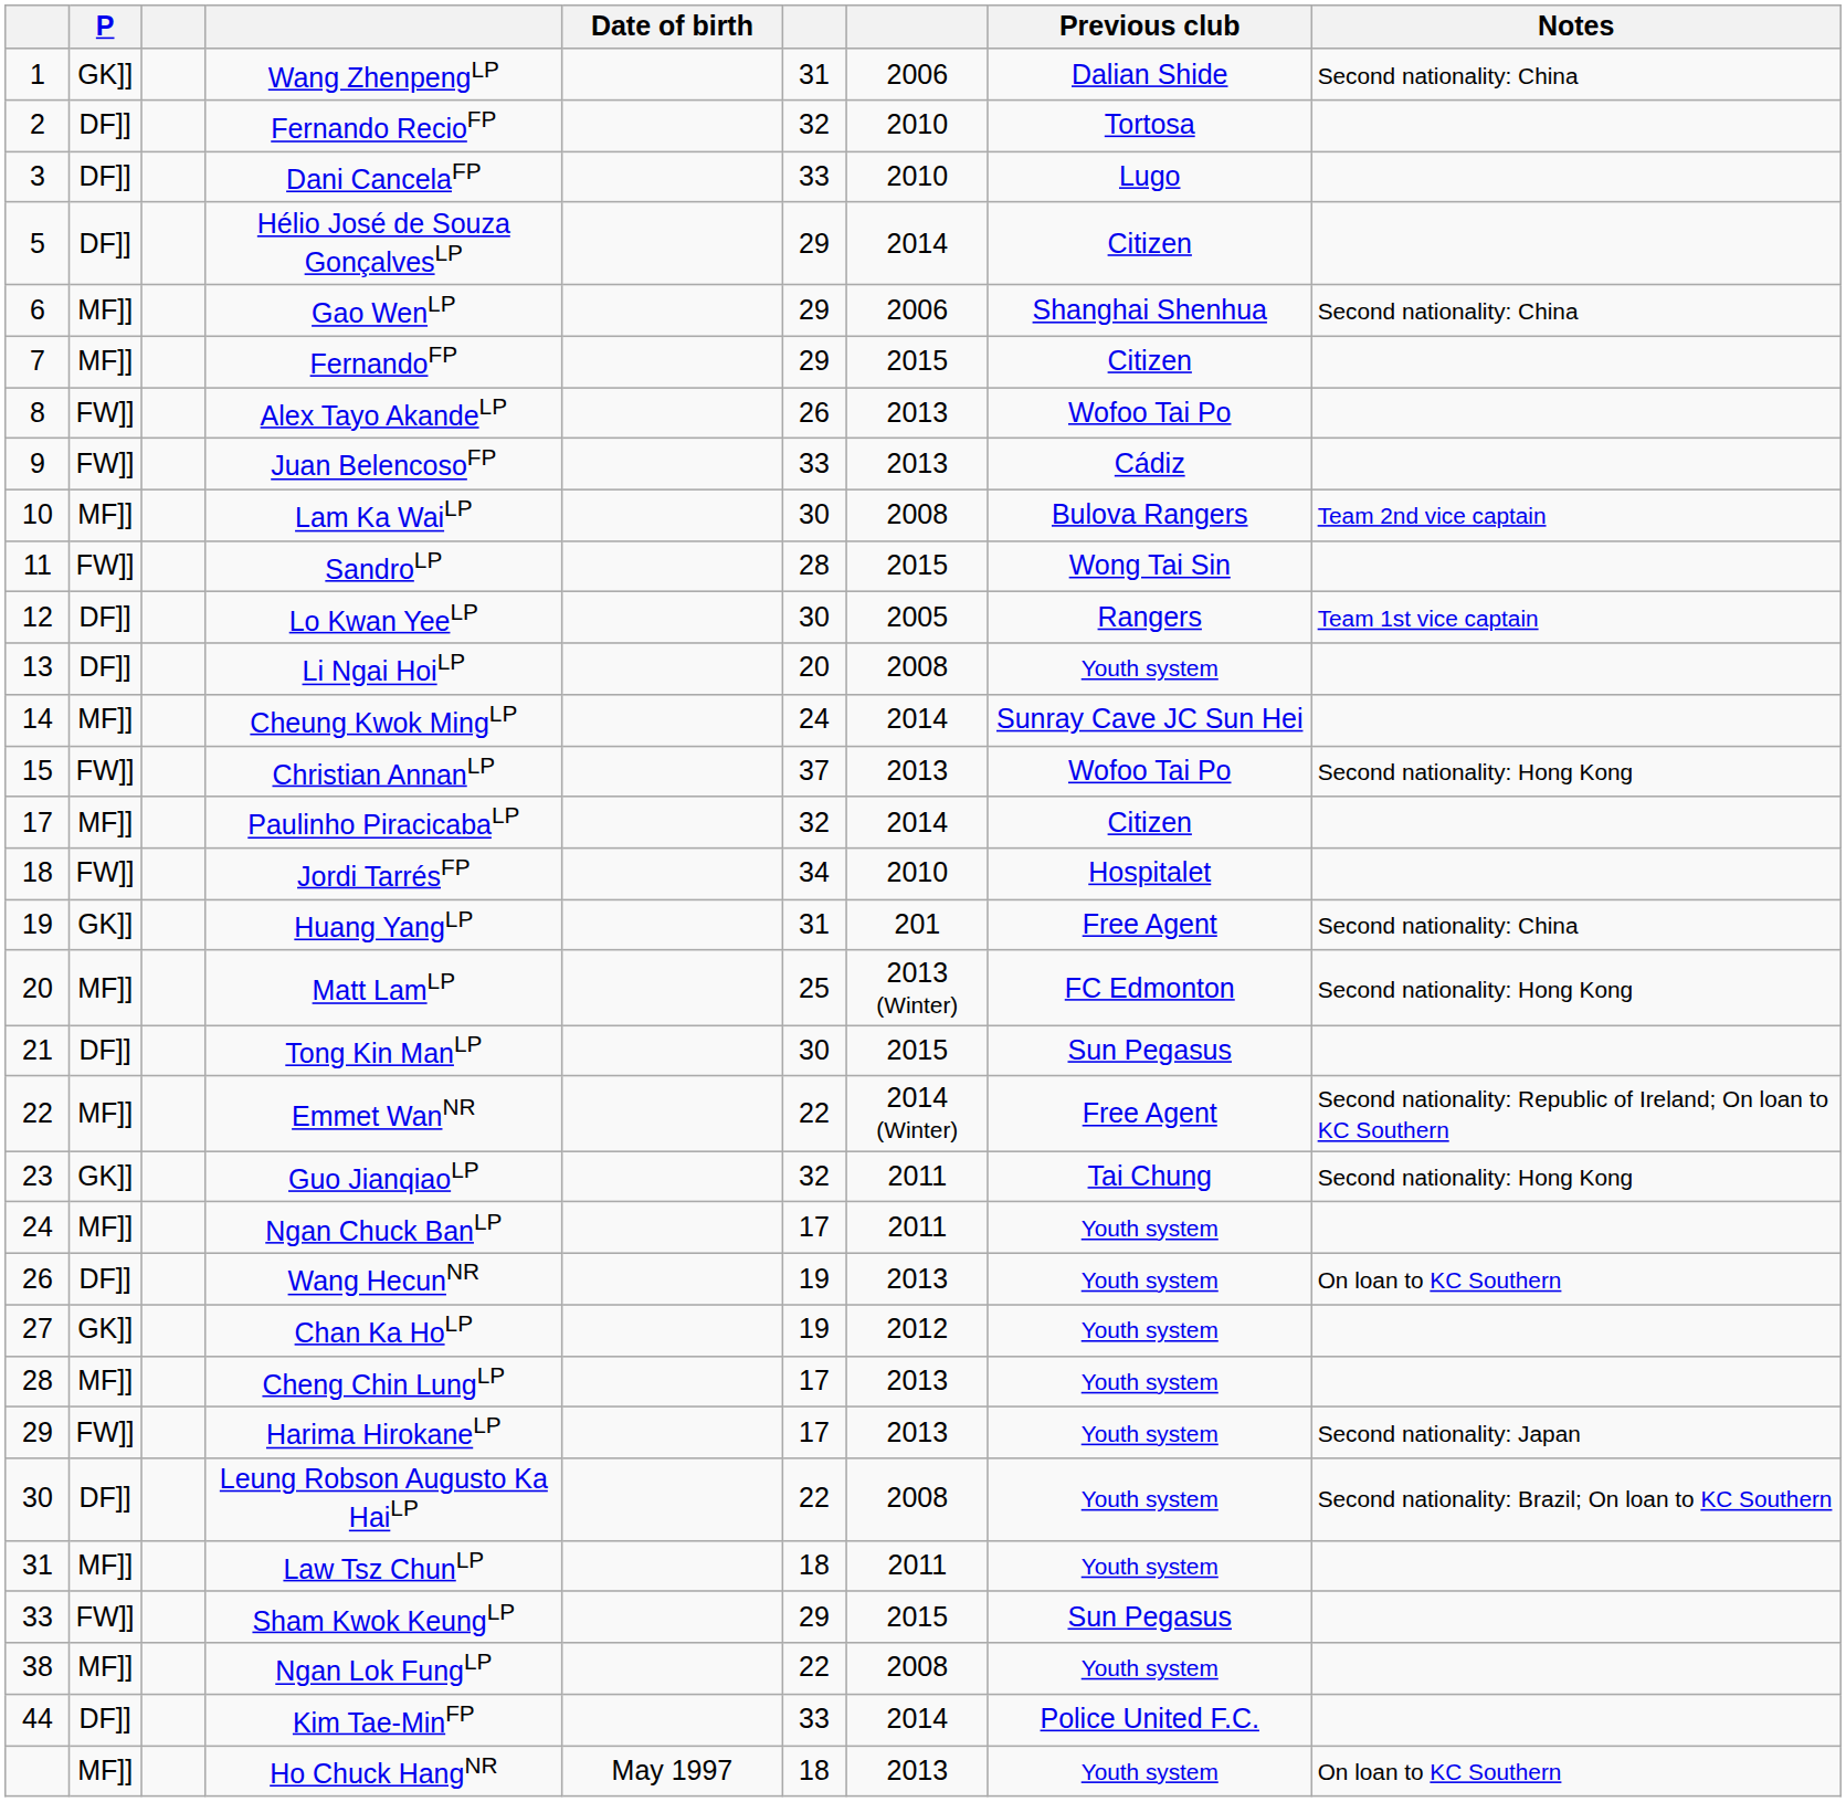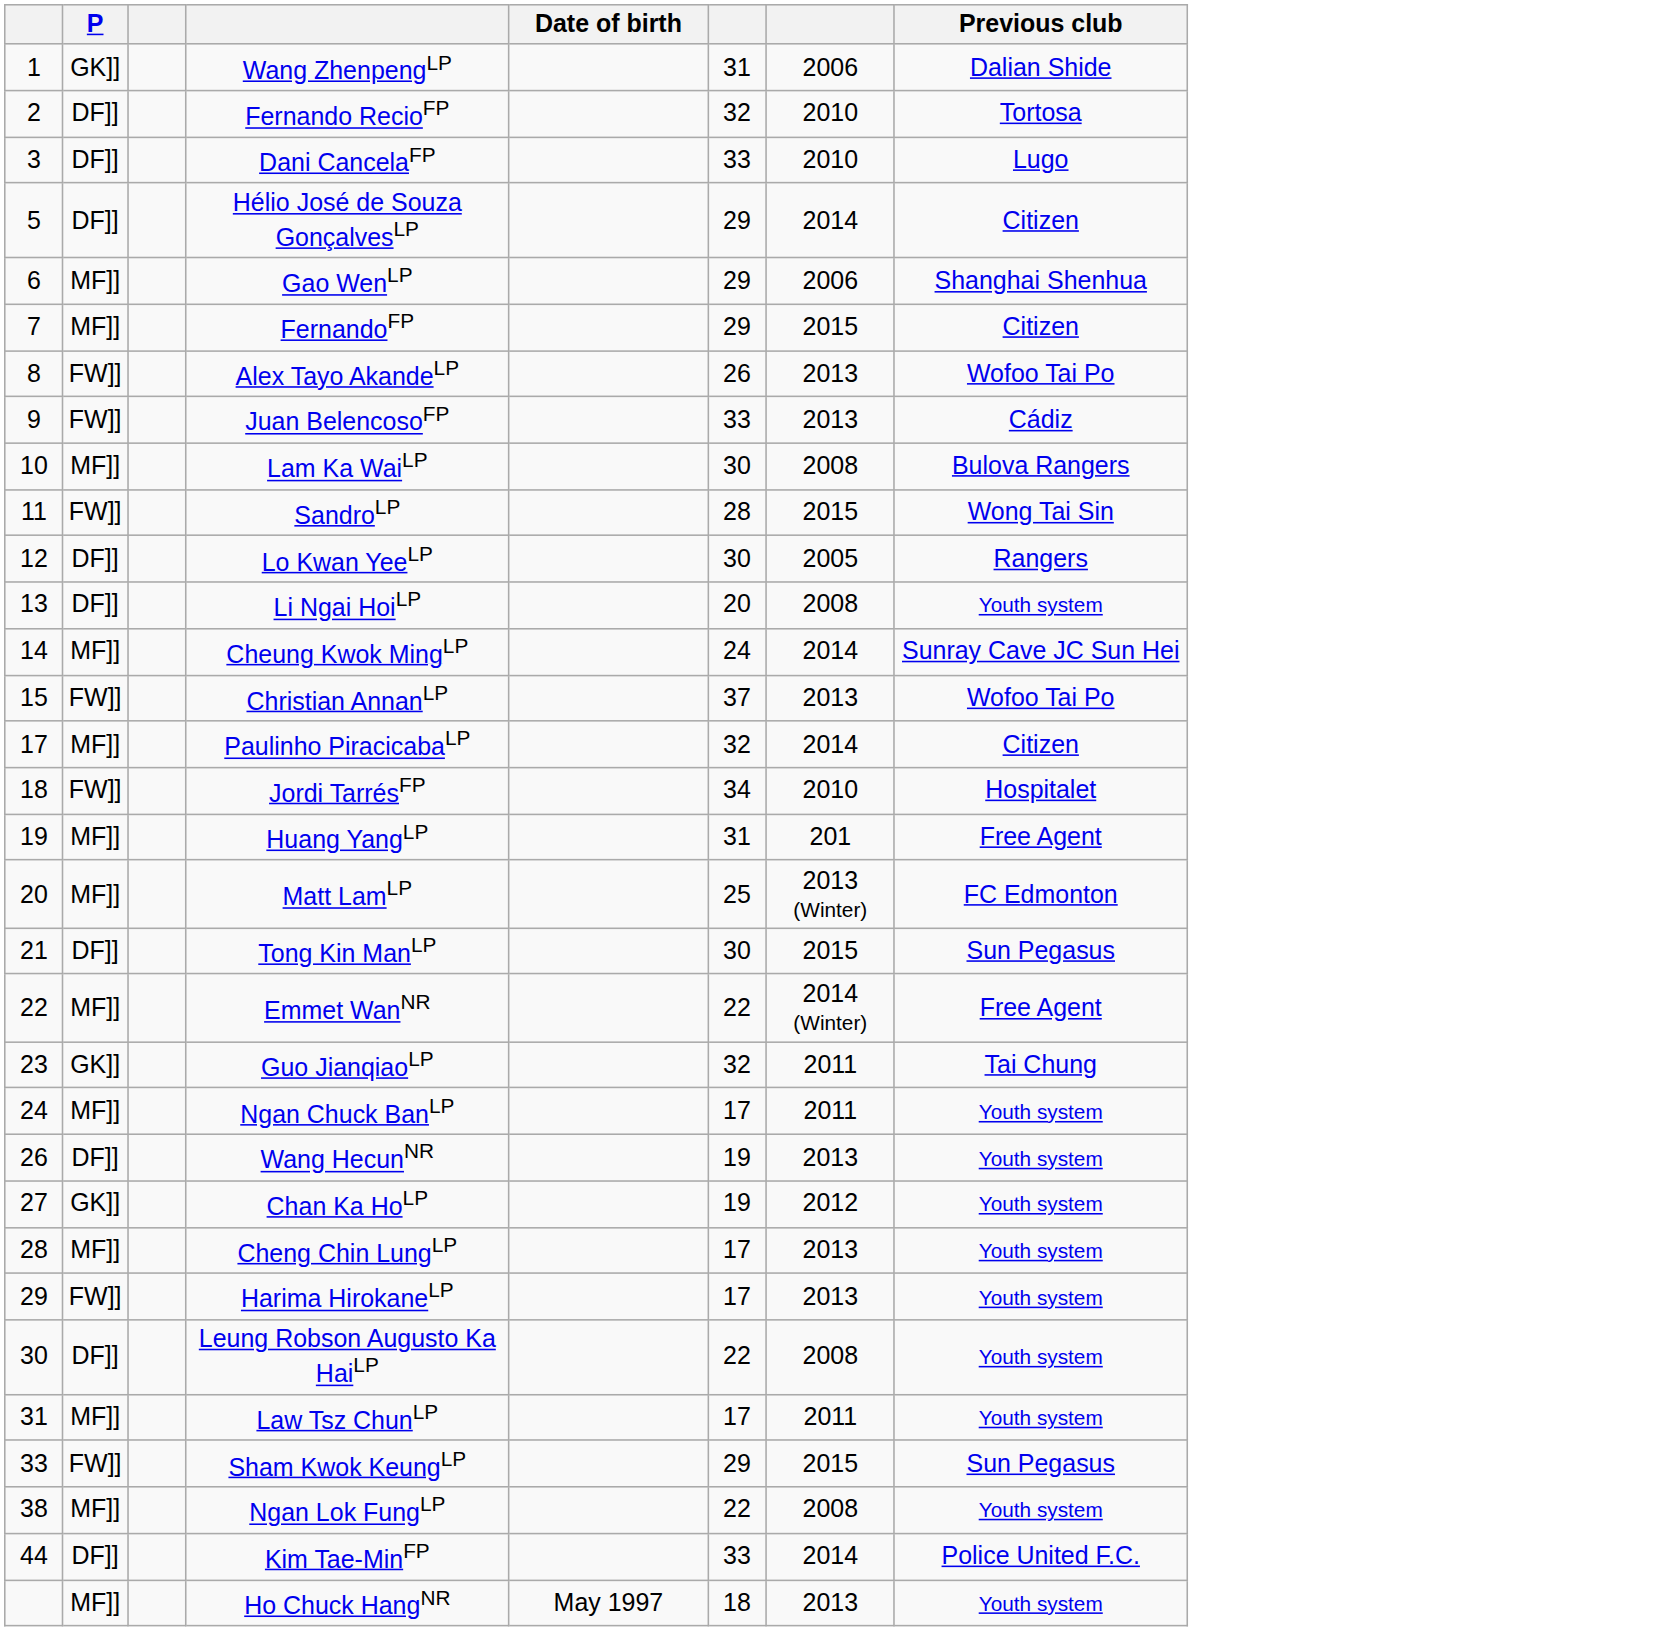- column: Notes | Second nationality: China | Second nationality: China | Team 2nd vice captain | Team 1st vice captain | Second nationality: Hong Kong | Second nationality: China | Second nationality: Hong Kong | Second nationality: Republic of Ireland; On loan to KC Southern | Second nationality: Hong Kong | On loan to KC Southern | Second nationality: Japan | Second nationality: Brazil; On loan to KC Southern | On loan to KC Southern
Huang YangLP | P: GK]] -> MF]]
Law Tsz ChunLP | column 6: 18 -> 17
